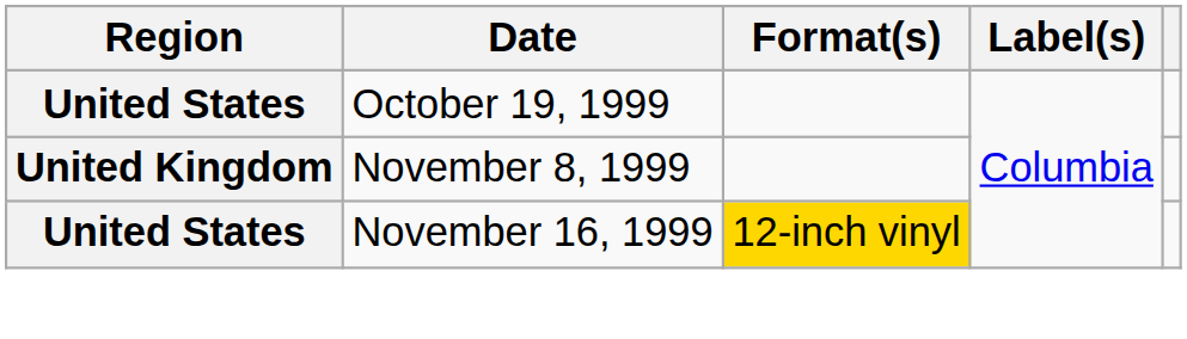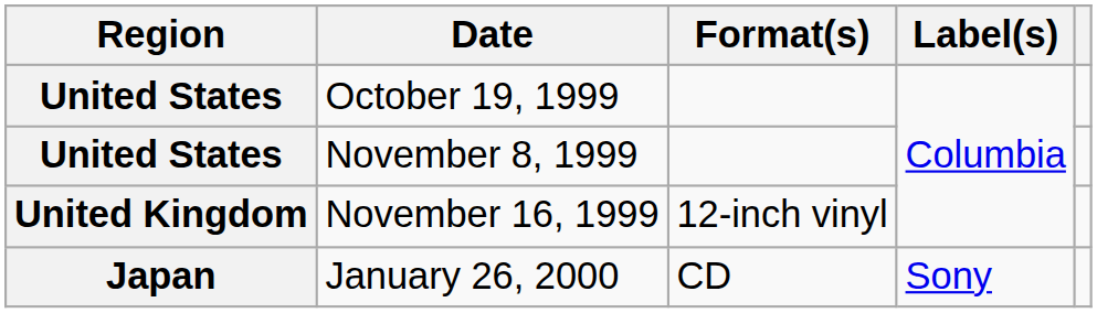November 8, 1999 | Region: United Kingdom -> United States
November 16, 1999 | Region: United States -> United Kingdom
November 16, 1999 | Format(s): gold background -> no background
+ row: Japan | January 26, 2000 | CD | Sony
